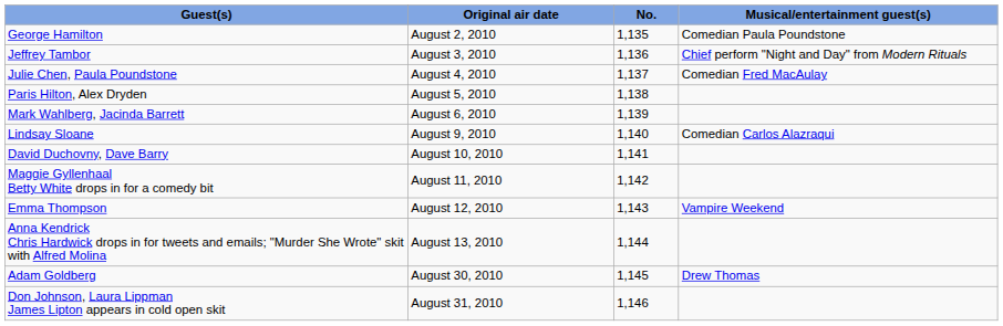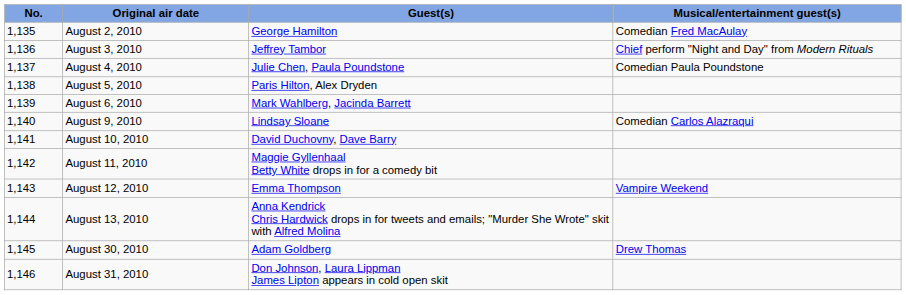columns swapped: No. <-> Guest(s)
August 2, 2010 | Musical/entertainment guest(s): Comedian Paula Poundstone -> Comedian Fred MacAulay
August 4, 2010 | Musical/entertainment guest(s): Comedian Fred MacAulay -> Comedian Paula Poundstone
